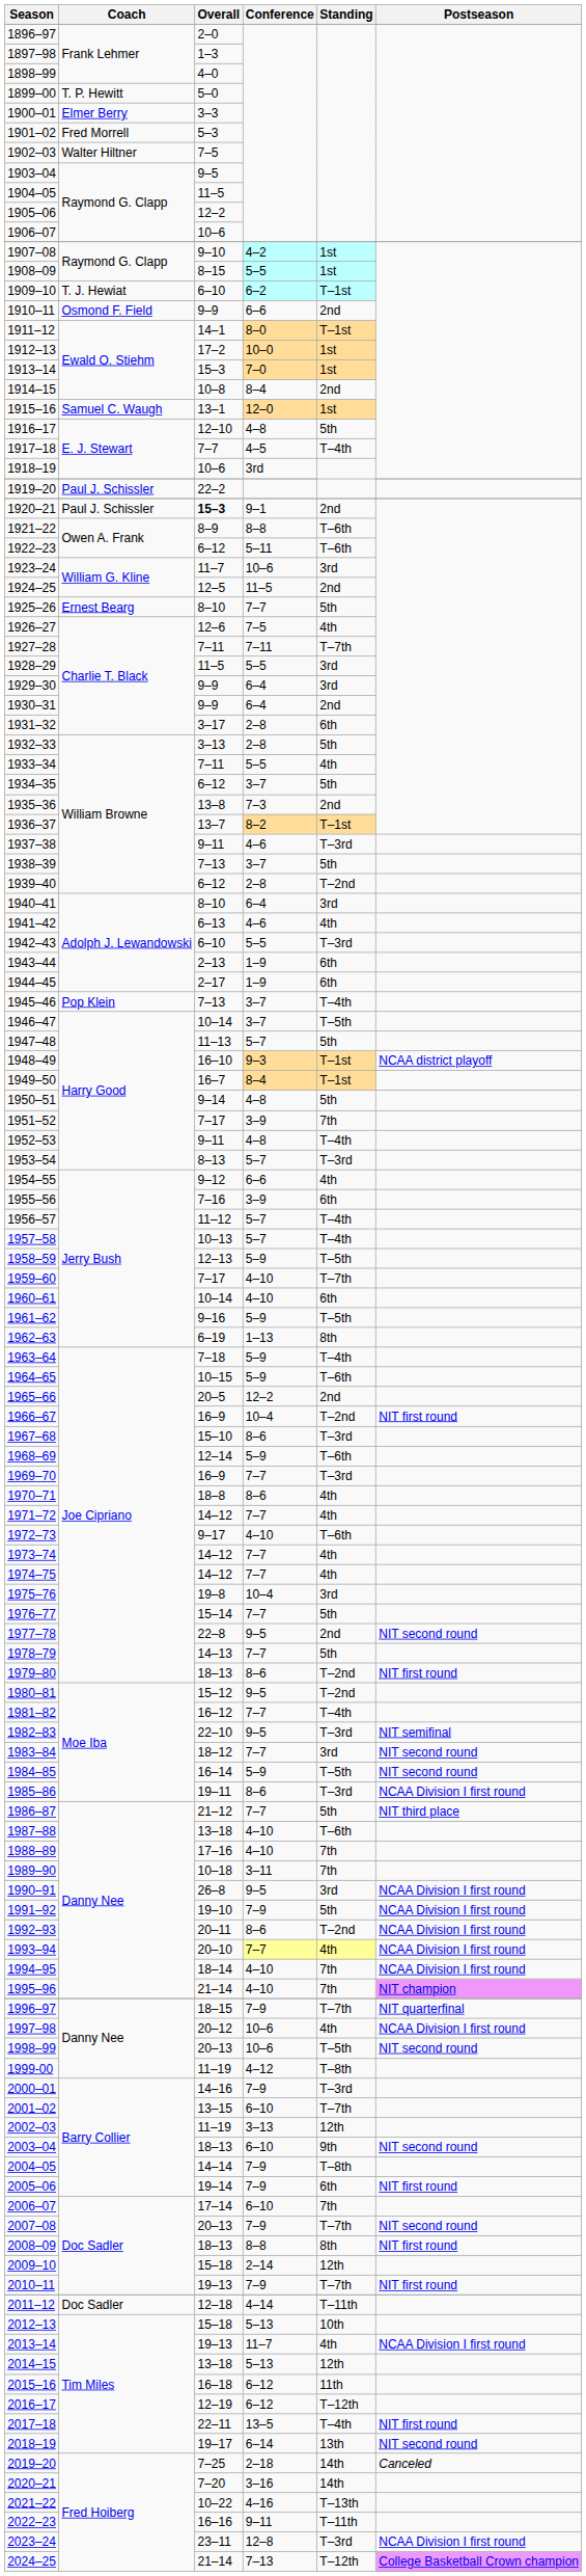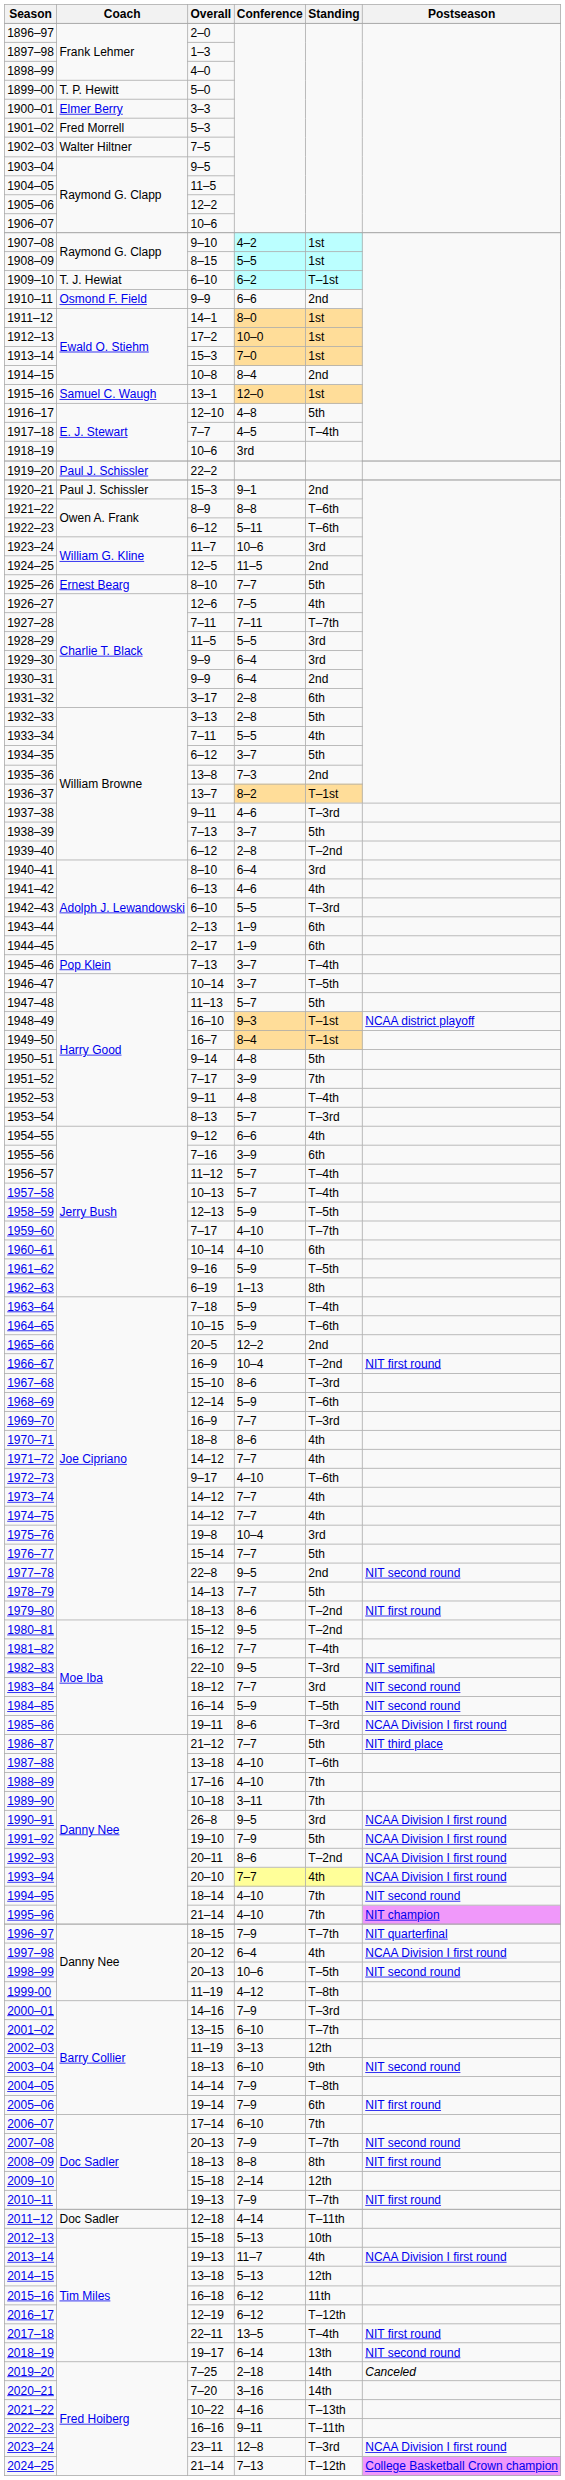1911–12 | Standing: T–1st -> 1st
1920–21 | Overall: bold -> normal
1994–95 | Postseason: NCAA Division I first round -> NIT second round
1997–98 | Conference: 10–6 -> 6–4
